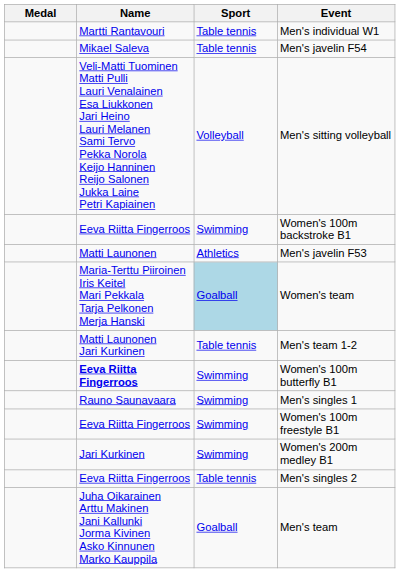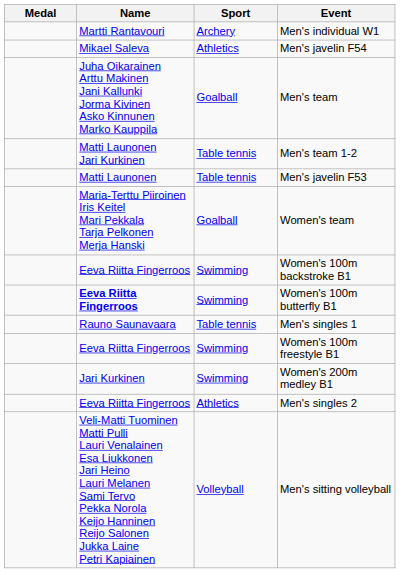Men's individual W1 | Sport: Table tennis -> Archery
Men's javelin F54 | Sport: Table tennis -> Athletics
rows swapped: Men's team <-> Men's sitting volleyball
rows swapped: Men's team 1-2 <-> Women's 100m backstroke B1
Men's javelin F53 | Sport: Athletics -> Table tennis
Women's team | Sport: lightblue background -> no background
Men's singles 1 | Sport: Swimming -> Table tennis
Men's singles 2 | Sport: Table tennis -> Athletics
